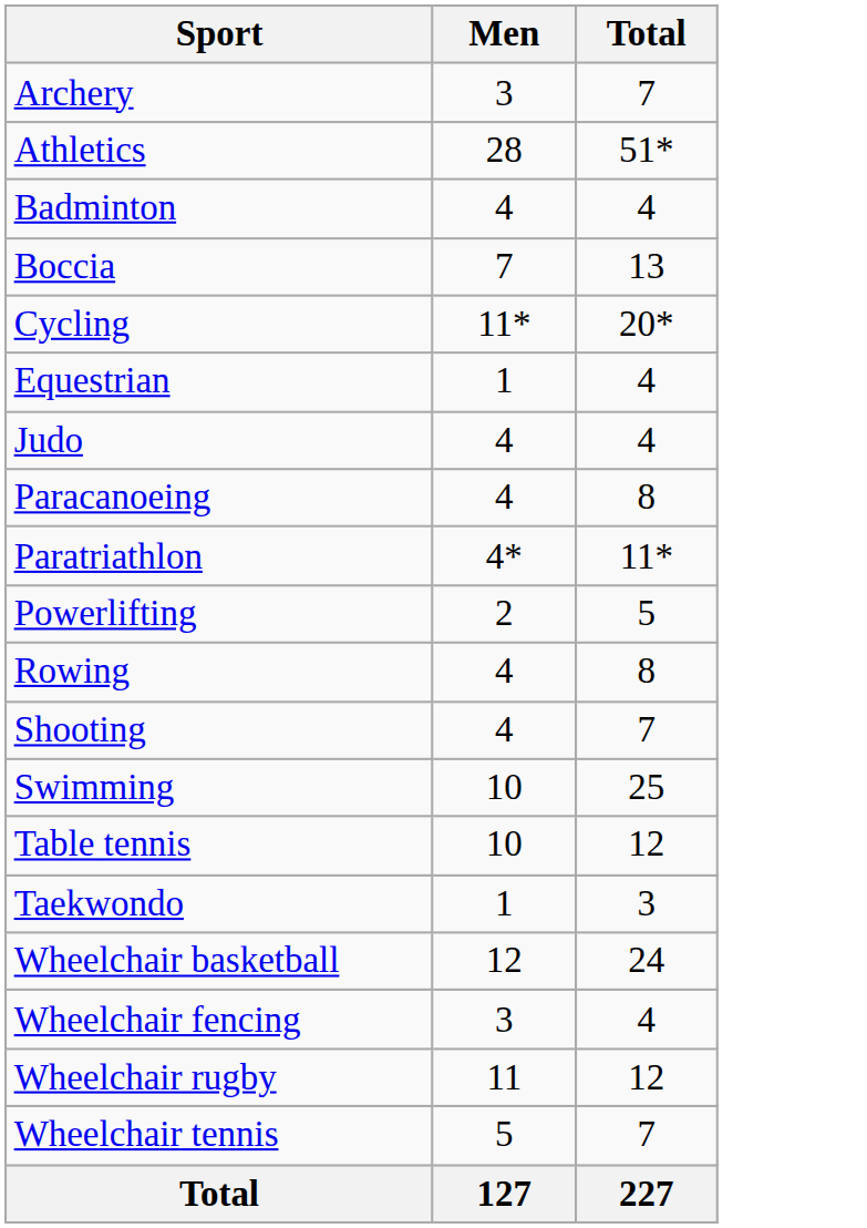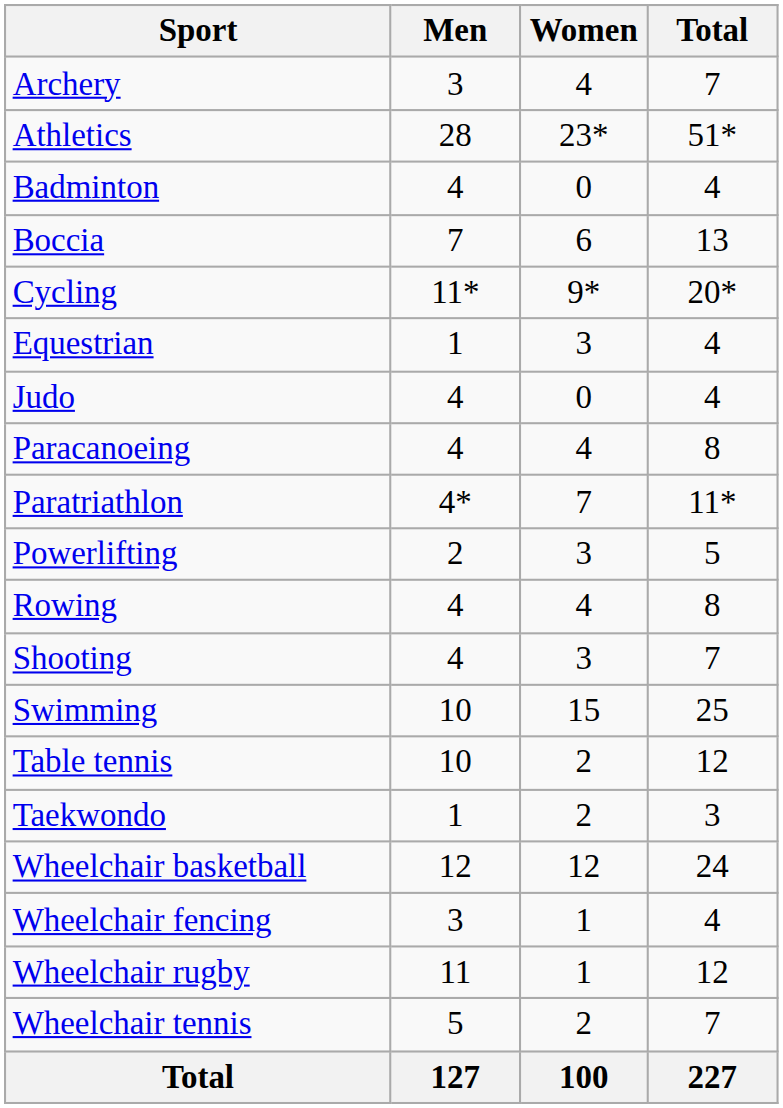+ column: Women | 4 | 23* | 0 | 6 | 9* | 3 | 0 | 4 | 7 | 3 | 4 | 3 | 15 | 2 | 2 | 12 | 1 | 1 | 2 | 100
